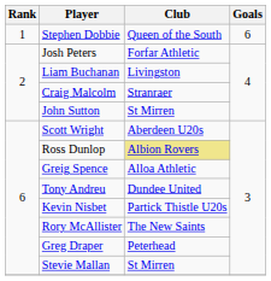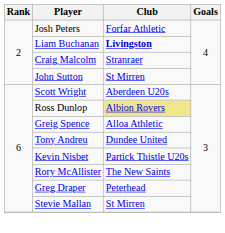- row: 1 | Stephen Dobbie | Queen of the South | 6
Liam Buchanan | Club: normal -> bold
